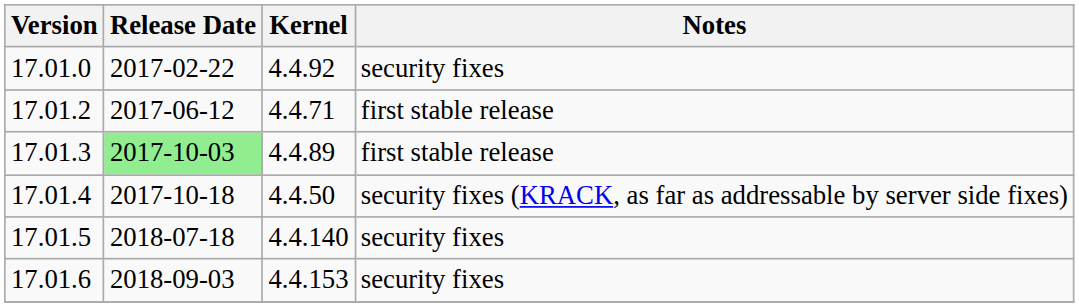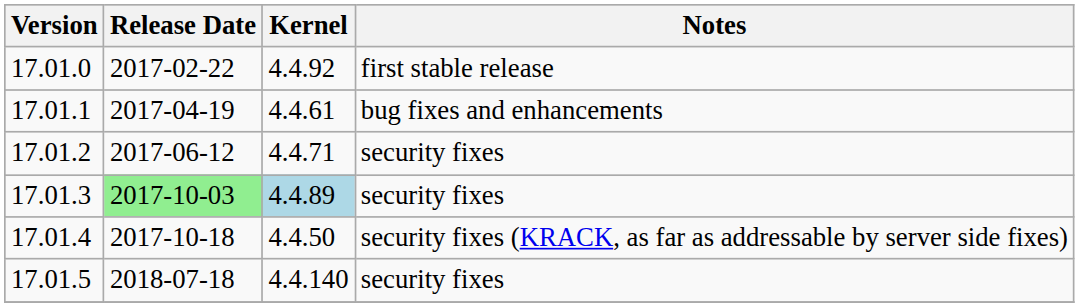17.01.0 | Notes: security fixes -> first stable release
+ row: 17.01.1 | 2017-04-19 | 4.4.61 | bug fixes and enhancements
17.01.2 | Notes: first stable release -> security fixes
17.01.3 | Kernel: no background -> lightblue background
17.01.3 | Notes: first stable release -> security fixes
- row: 17.01.6 | 2018-09-03 | 4.4.153 | security fixes
